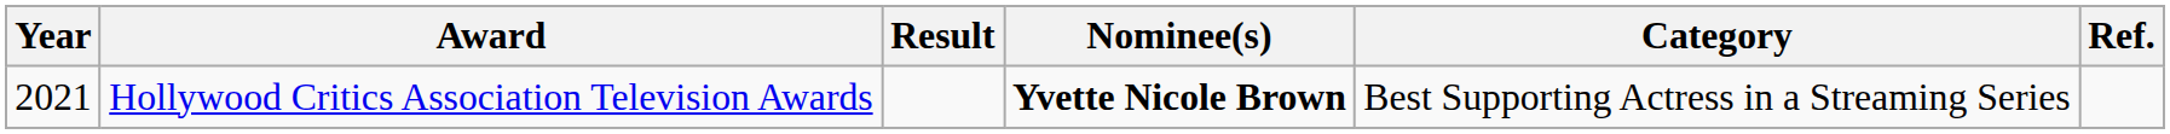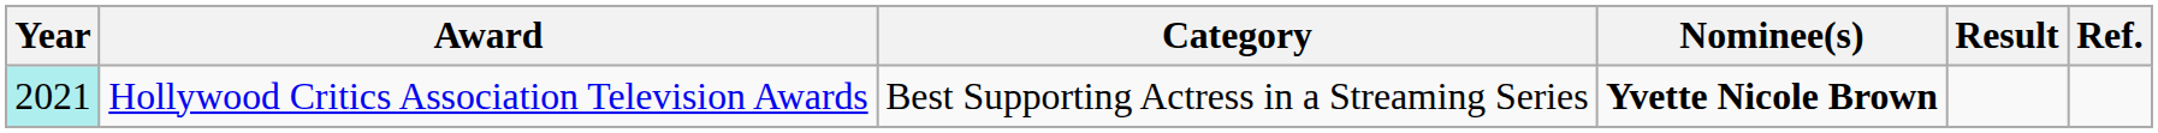columns swapped: Category <-> Result
Hollywood Critics Association Television Awards | Year: no background -> paleturquoise background
